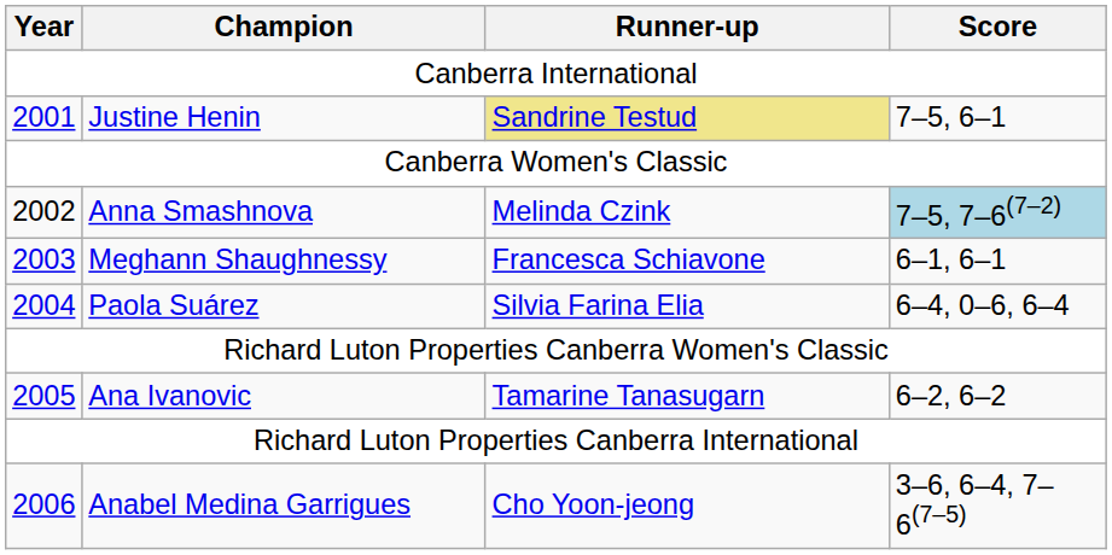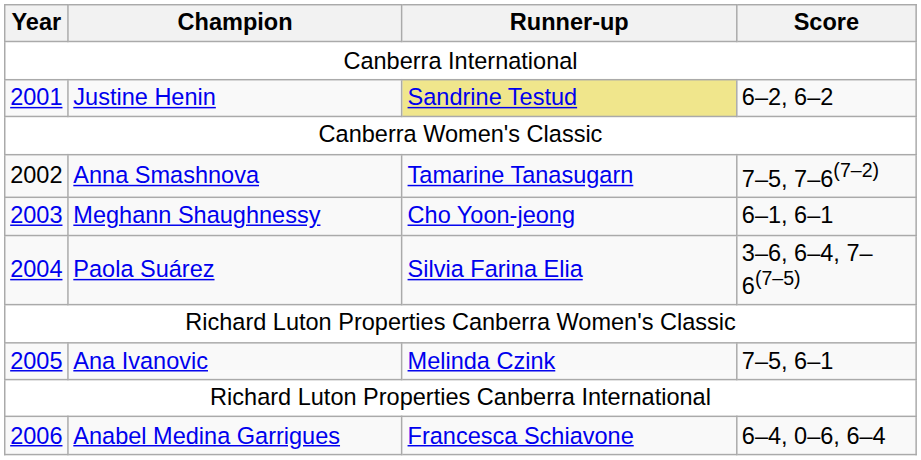Justine Henin | Score: 7–5, 6–1 -> 6–2, 6–2
Anna Smashnova | Runner-up: Melinda Czink -> Tamarine Tanasugarn
Anna Smashnova | Score: lightblue background -> no background
Meghann Shaughnessy | Runner-up: Francesca Schiavone -> Cho Yoon-jeong
Paola Suárez | Score: 6–4, 0–6, 6–4 -> 3–6, 6–4, 7–6(7–5)
Ana Ivanovic | Runner-up: Tamarine Tanasugarn -> Melinda Czink
Ana Ivanovic | Score: 6–2, 6–2 -> 7–5, 6–1
Anabel Medina Garrigues | Runner-up: Cho Yoon-jeong -> Francesca Schiavone
Anabel Medina Garrigues | Score: 3–6, 6–4, 7–6(7–5) -> 6–4, 0–6, 6–4
